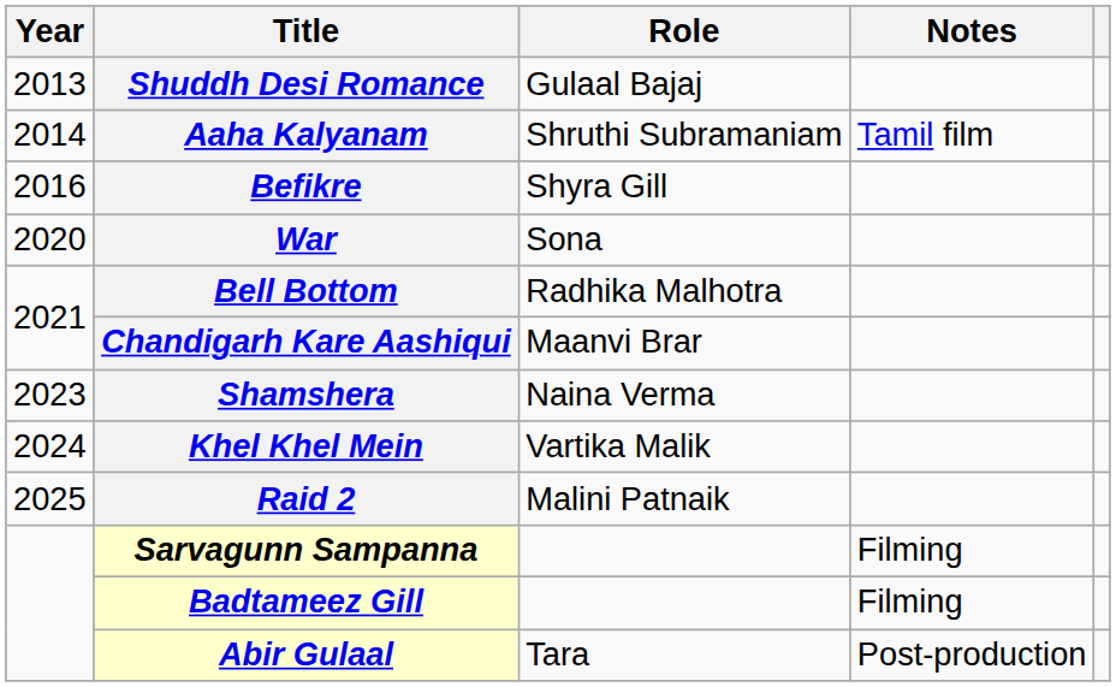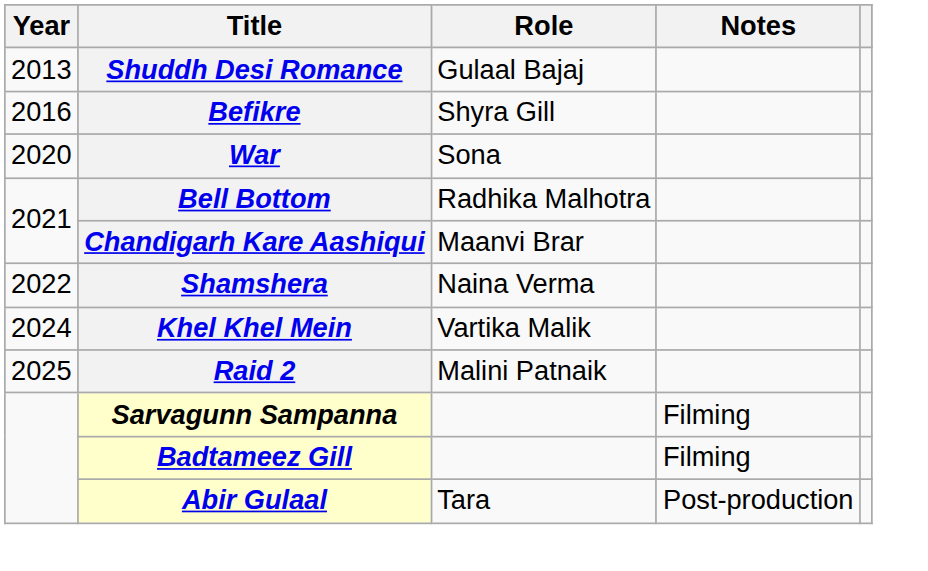- row: 2014 | Aaha Kalyanam | Shruthi Subramaniam | Tamil film
Shamshera | Year: 2023 -> 2022
